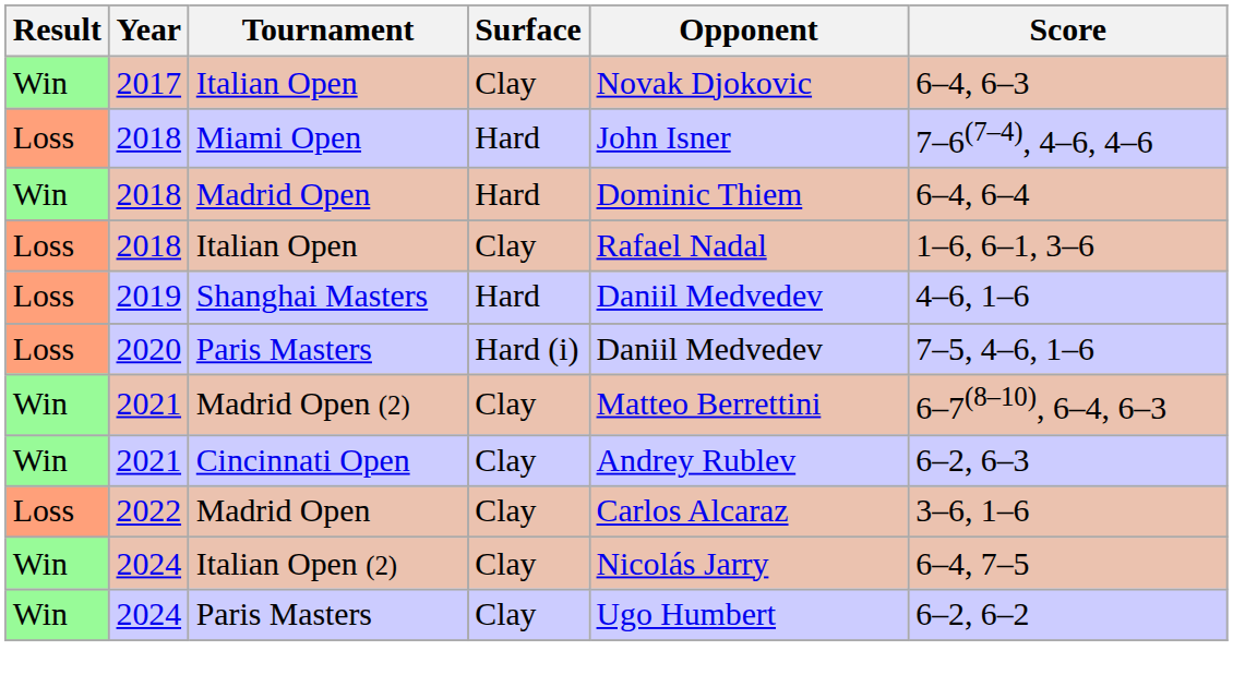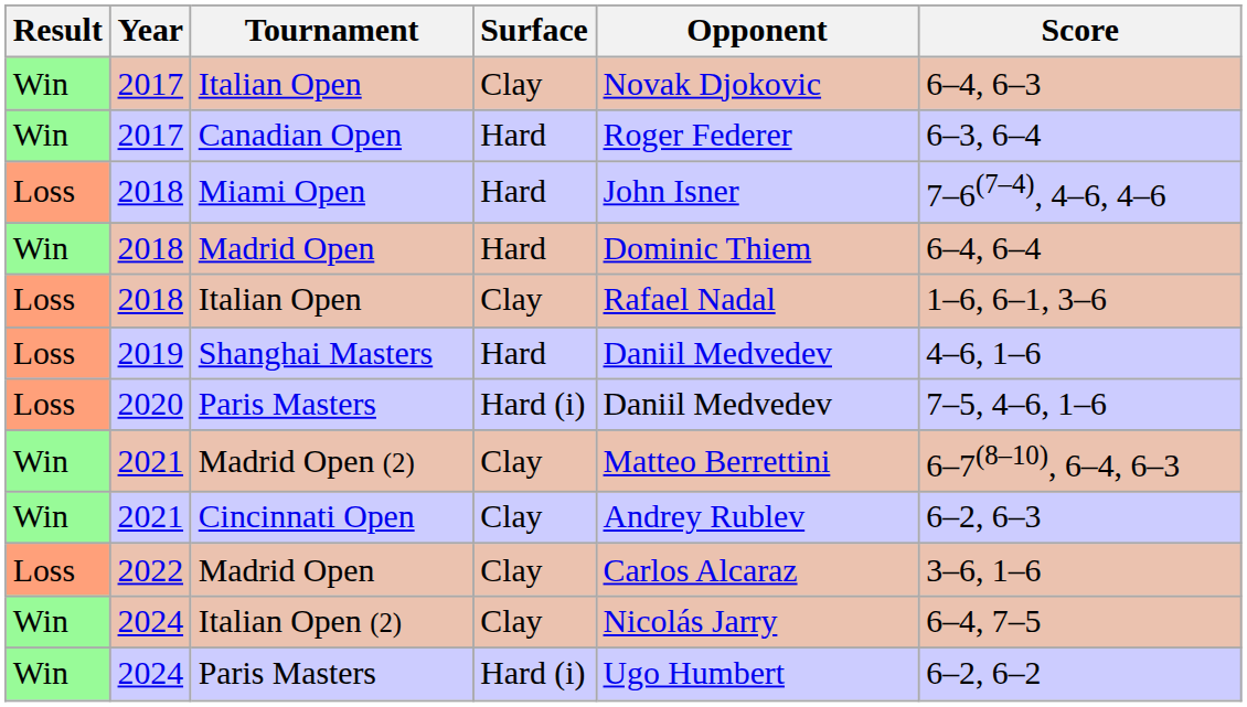+ row: Win | 2017 | Canadian Open | Hard | Roger Federer | 6–3, 6–4
2024 / Paris Masters | Surface: Clay -> Hard (i)
